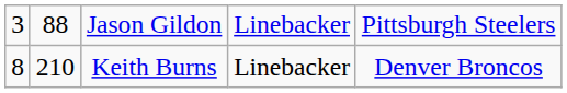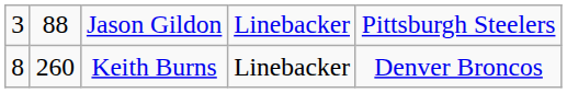Keith Burns | column 2: 210 -> 260
